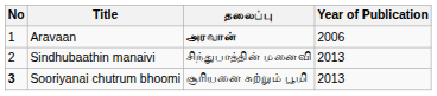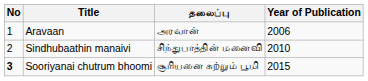Aravaan | தலைப்பு: bold -> normal
Sindhubaathin manaivi | Year of Publication: 2013 -> 2010
Sooriyanai chutrum bhoomi | Year of Publication: 2013 -> 2015
